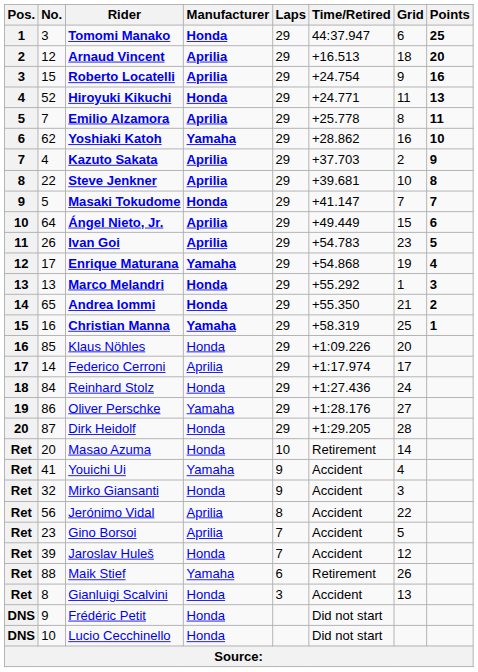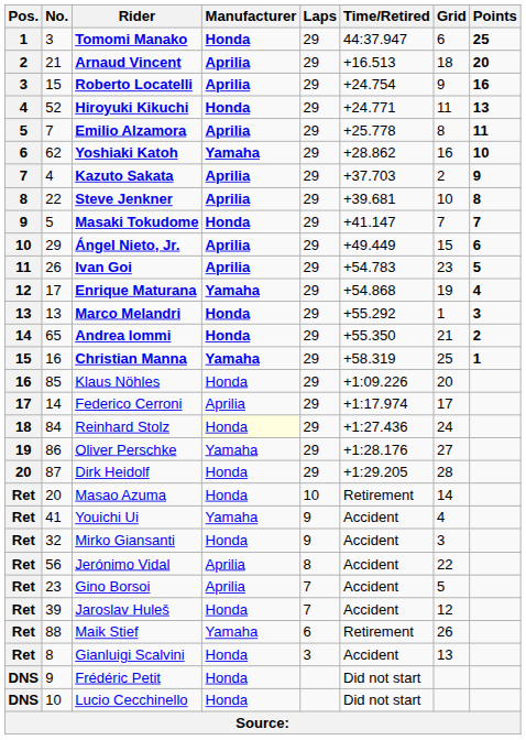Arnaud Vincent | No.: 12 -> 21
Ángel Nieto, Jr. | No.: 64 -> 29
Reinhard Stolz | Manufacturer: no background -> lightyellow background
